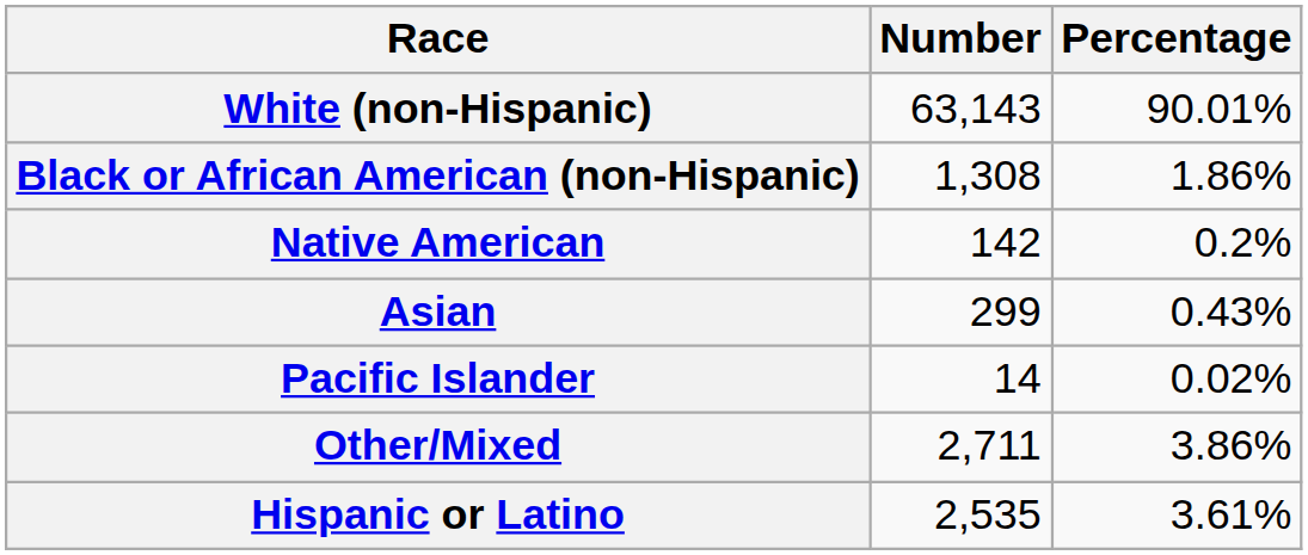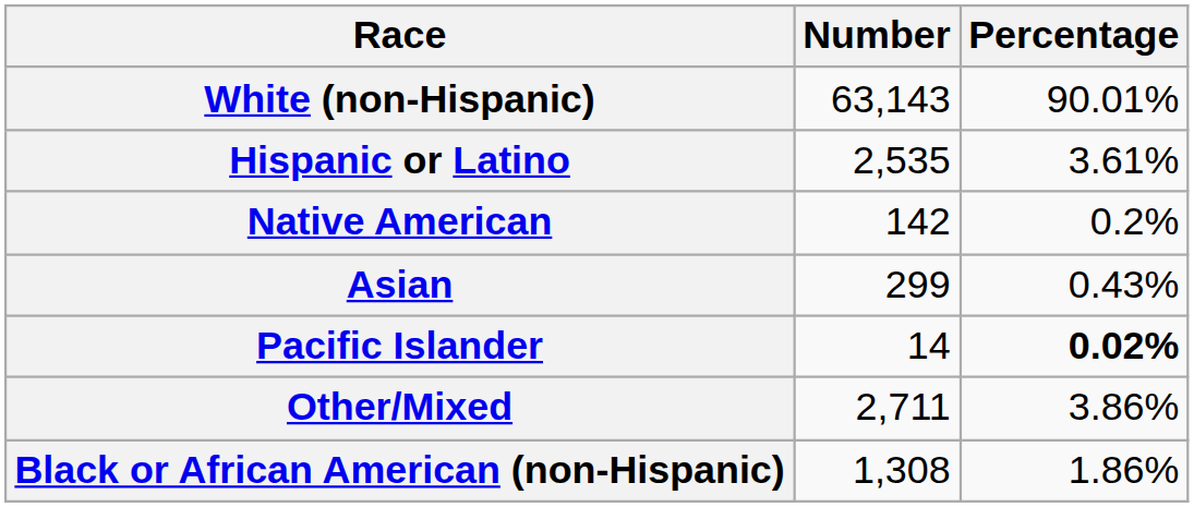rows swapped: Black or African American (non-Hispanic) <-> Hispanic or Latino
Pacific Islander | Percentage: normal -> bold
